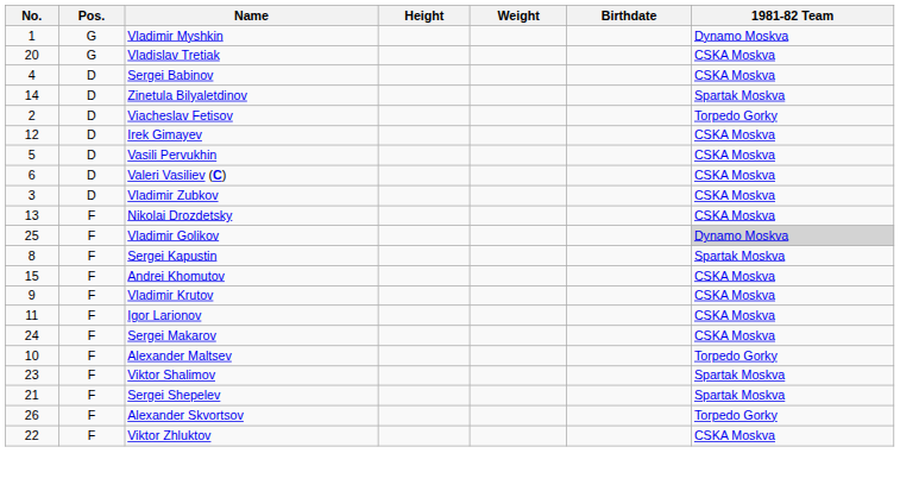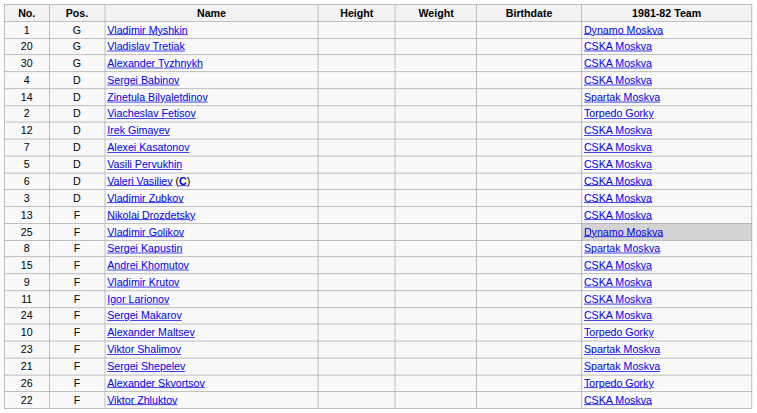+ row: 30 | G | Alexander Tyzhnykh | CSKA Moskva
+ row: 7 | D | Alexei Kasatonov | CSKA Moskva
